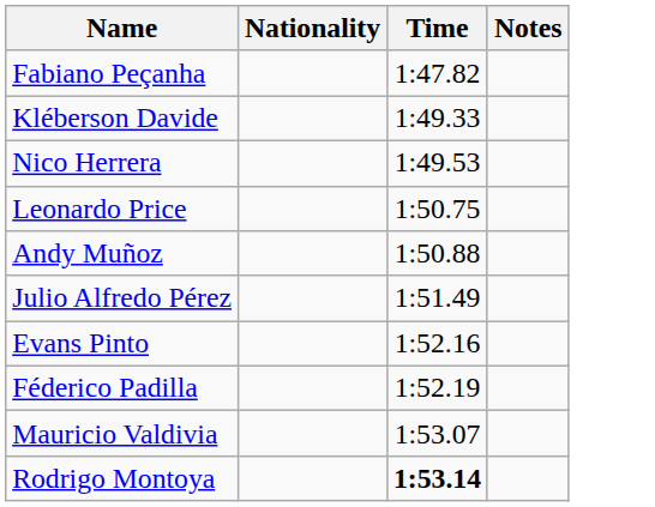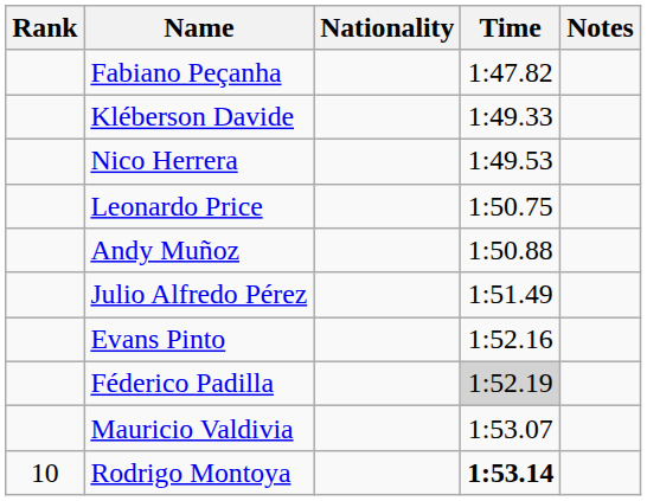+ column: Rank | 10
Féderico Padilla | Time: no background -> lightgrey background
